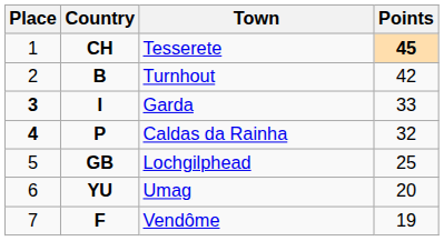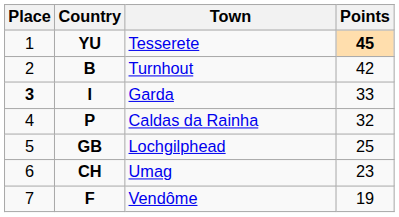Tesserete | Country: CH -> YU
Caldas da Rainha | Place: bold -> normal
Umag | Country: YU -> CH
Umag | Points: 20 -> 23
